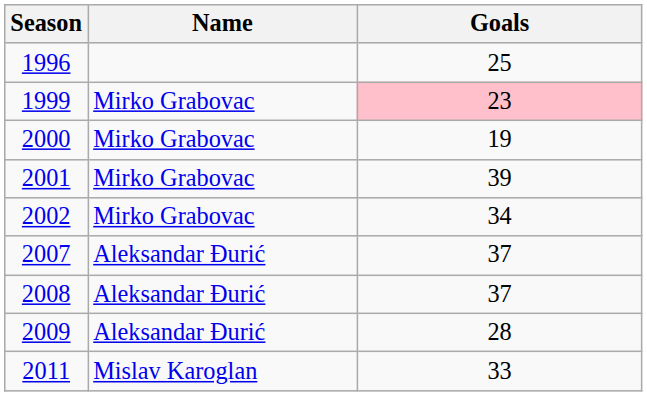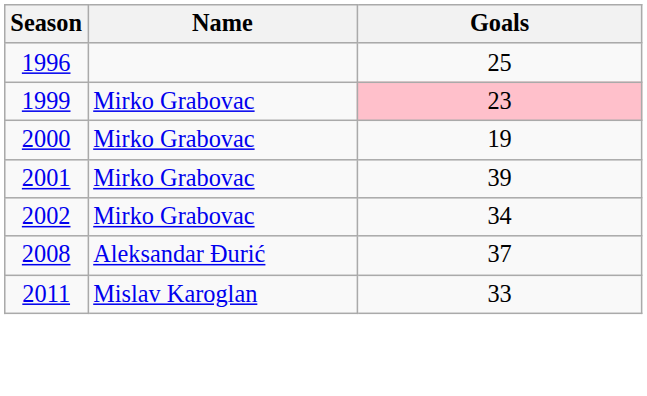- row: 2007 | Aleksandar Đurić | 37
- row: 2009 | Aleksandar Đurić | 28
